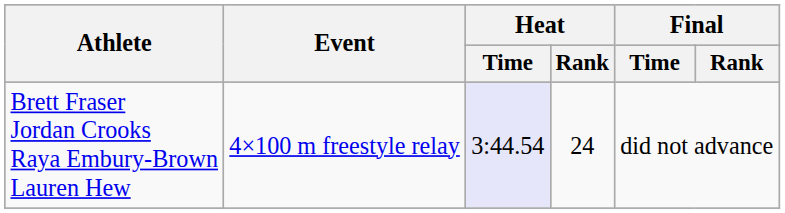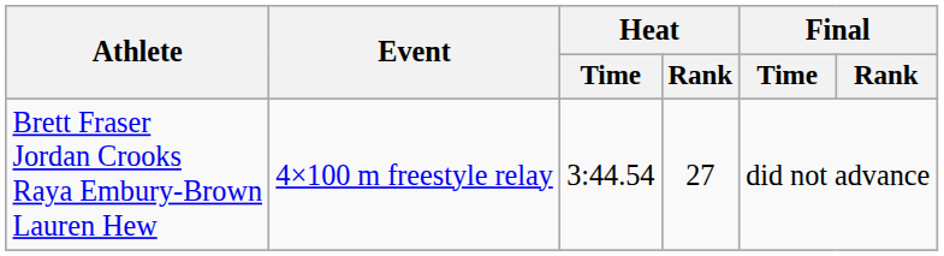Brett Fraser Jordan Crooks Raya Embury-Brown Lauren Hew | Heat / Time: lavender background -> no background
Brett Fraser Jordan Crooks Raya Embury-Brown Lauren Hew | Heat / Rank: 24 -> 27
